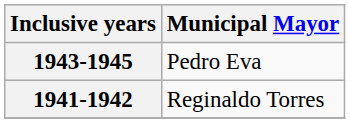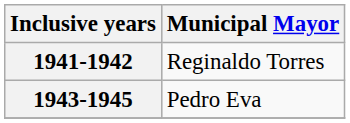rows swapped: 1941-1942 <-> 1943-1945
